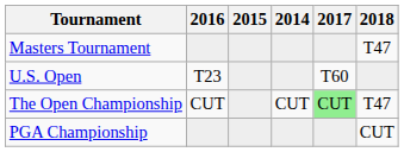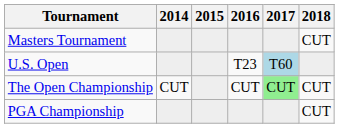columns swapped: 2014 <-> 2016
Masters Tournament | 2018: T47 -> CUT
U.S. Open | 2017: no background -> lightblue background
The Open Championship | 2018: T47 -> CUT
